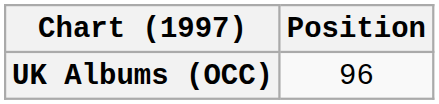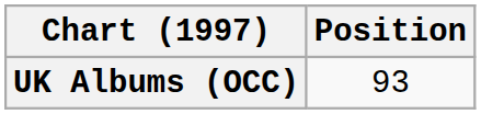UK Albums (OCC) | Position: 96 -> 93
